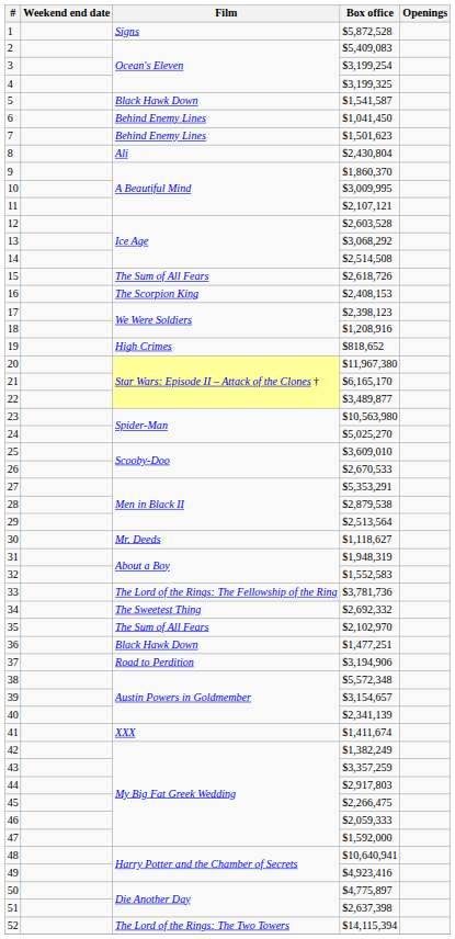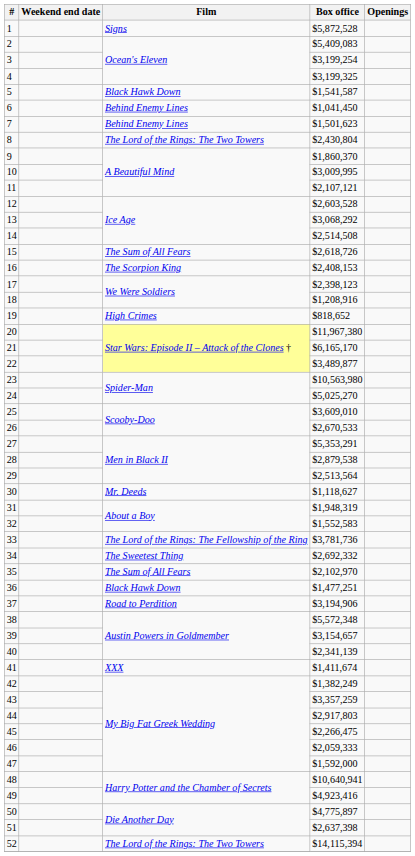8 | Film: Ali -> The Lord of the Rings: The Two Towers
